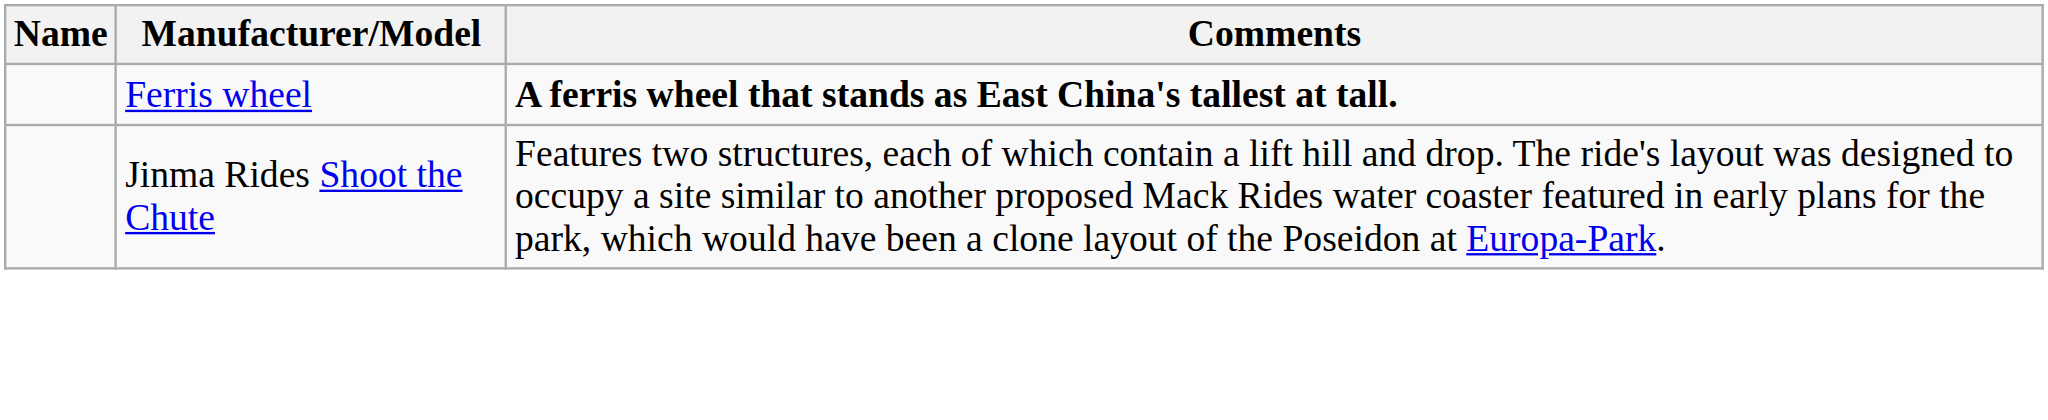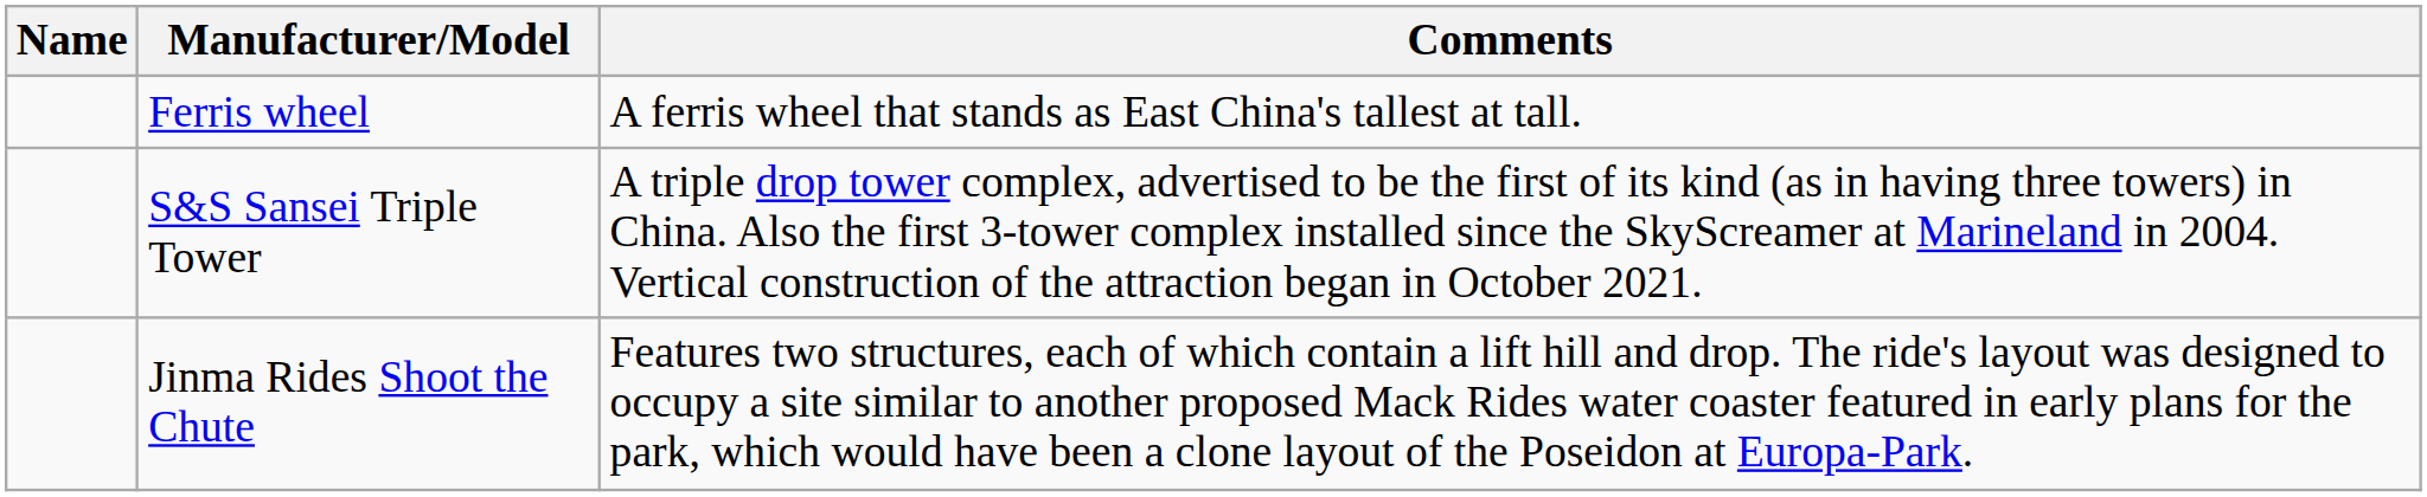Ferris wheel | Comments: bold -> normal
+ row: S&S Sansei Triple Tower | A triple drop tower complex, advertised to be the first of its kind (as in having three towers) in China. Also the first 3-tower complex installed since the SkyScreamer at Marineland in 2004. Vertical construction of the attraction began in October 2021.
